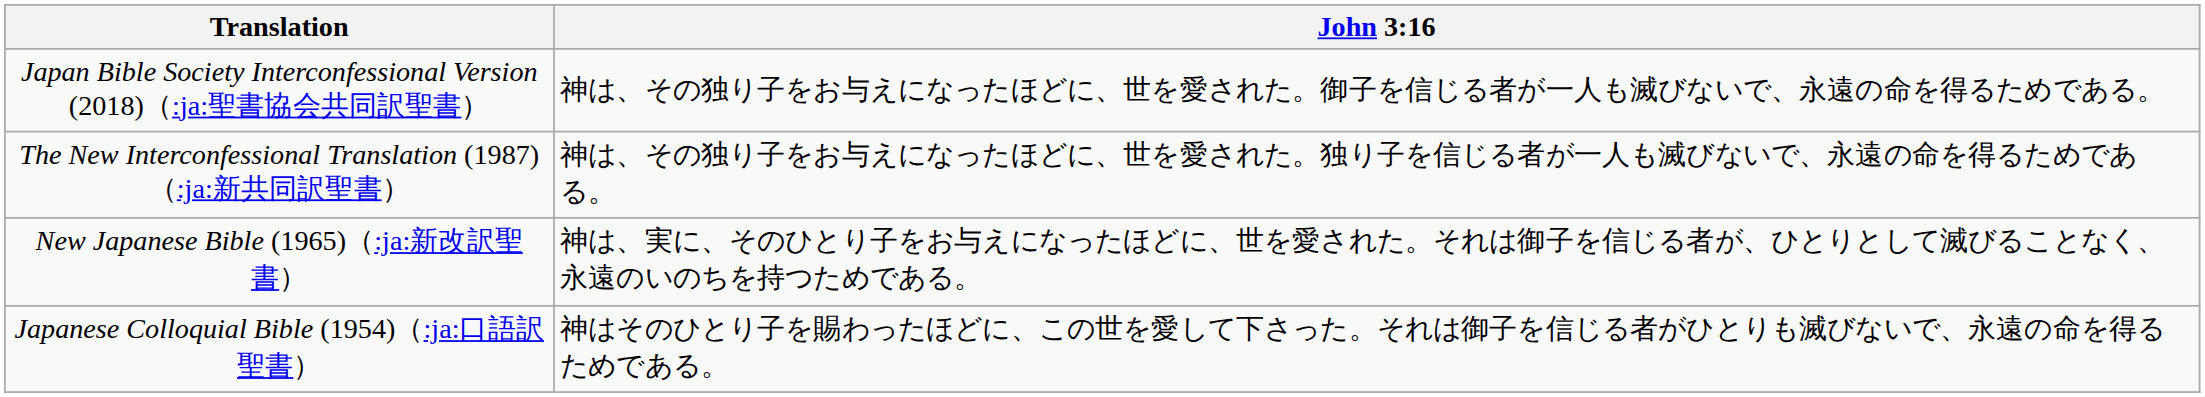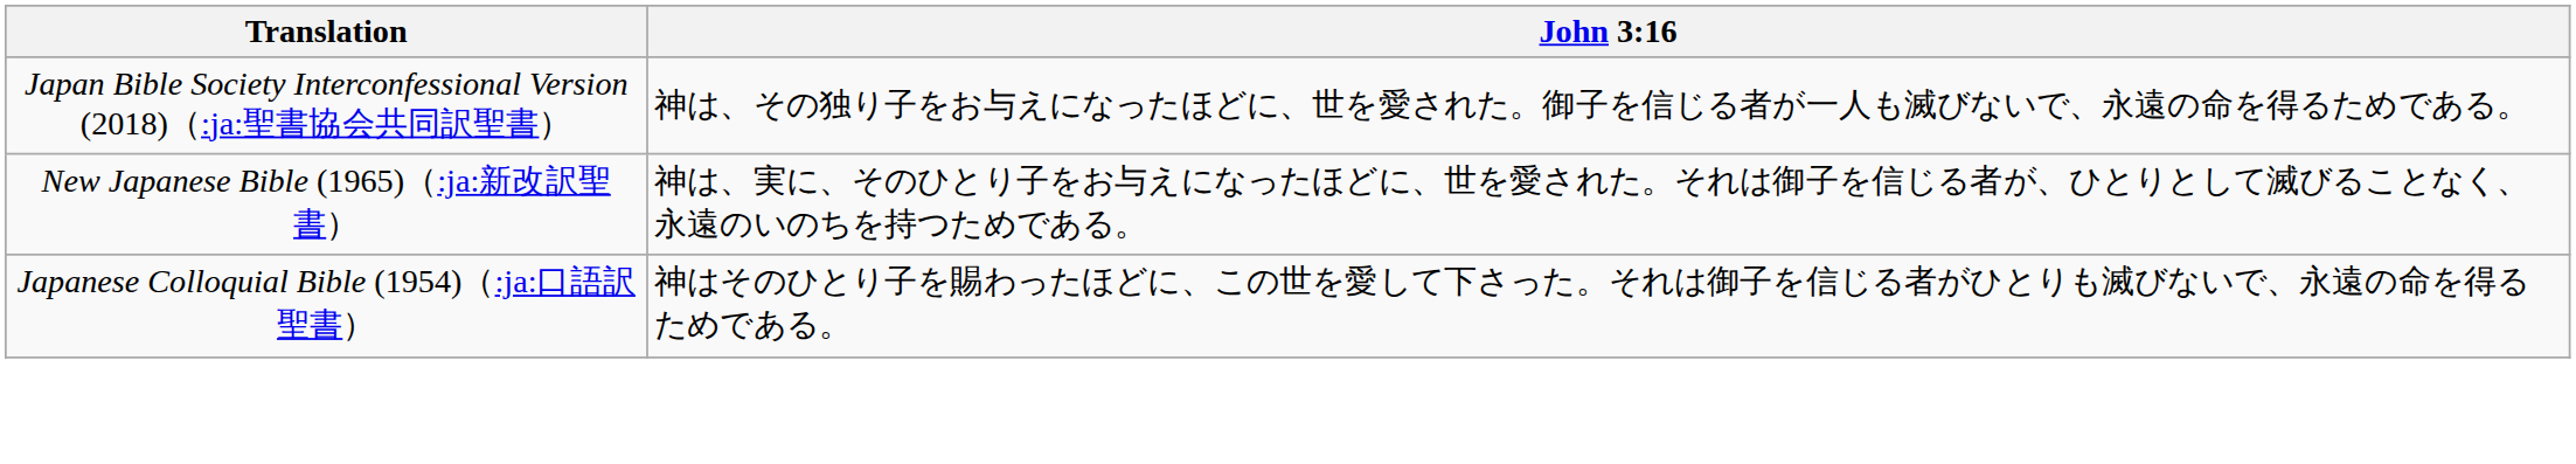- row: The New Interconfessional Translation (1987)（:ja:新共同訳聖書） | 神は、その独り子をお与えになったほどに、世を愛された。独り子を信じる者が一人も滅びないで、永遠の命を得るためである。
